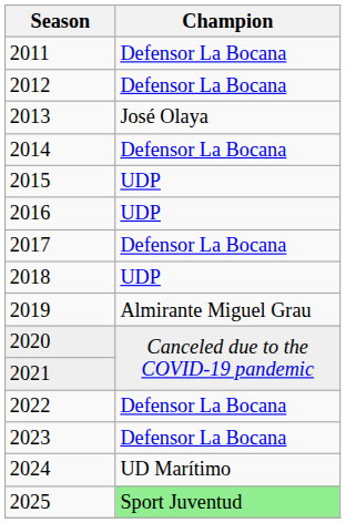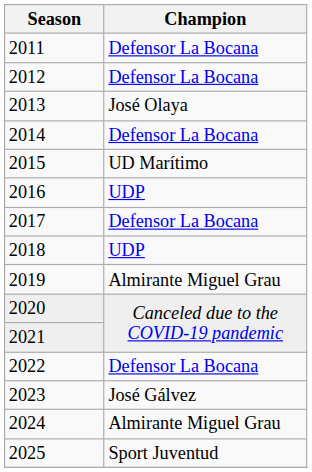2015 | Champion: UDP -> UD Marítimo
2023 | Champion: Defensor La Bocana -> José Gálvez
2024 | Champion: UD Marítimo -> Almirante Miguel Grau
2025 | Champion: lightgreen background -> no background
